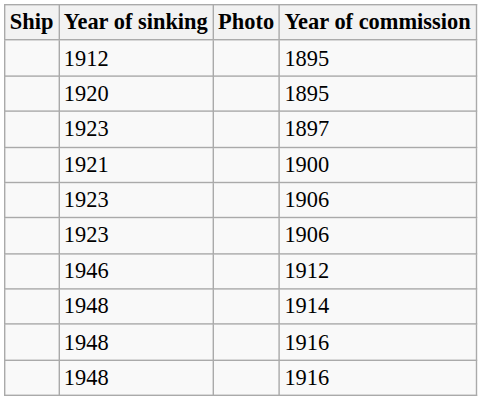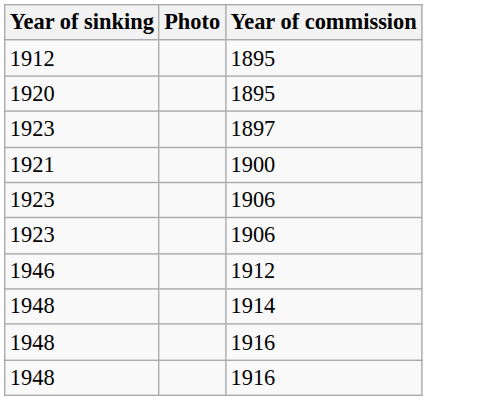- column: Ship
